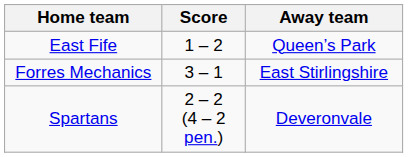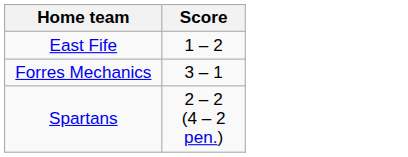- column: Away team | Queen’s Park | East Stirlingshire | Deveronvale
